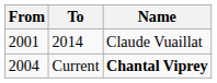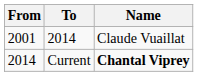Current | From: 2004 -> 2014
